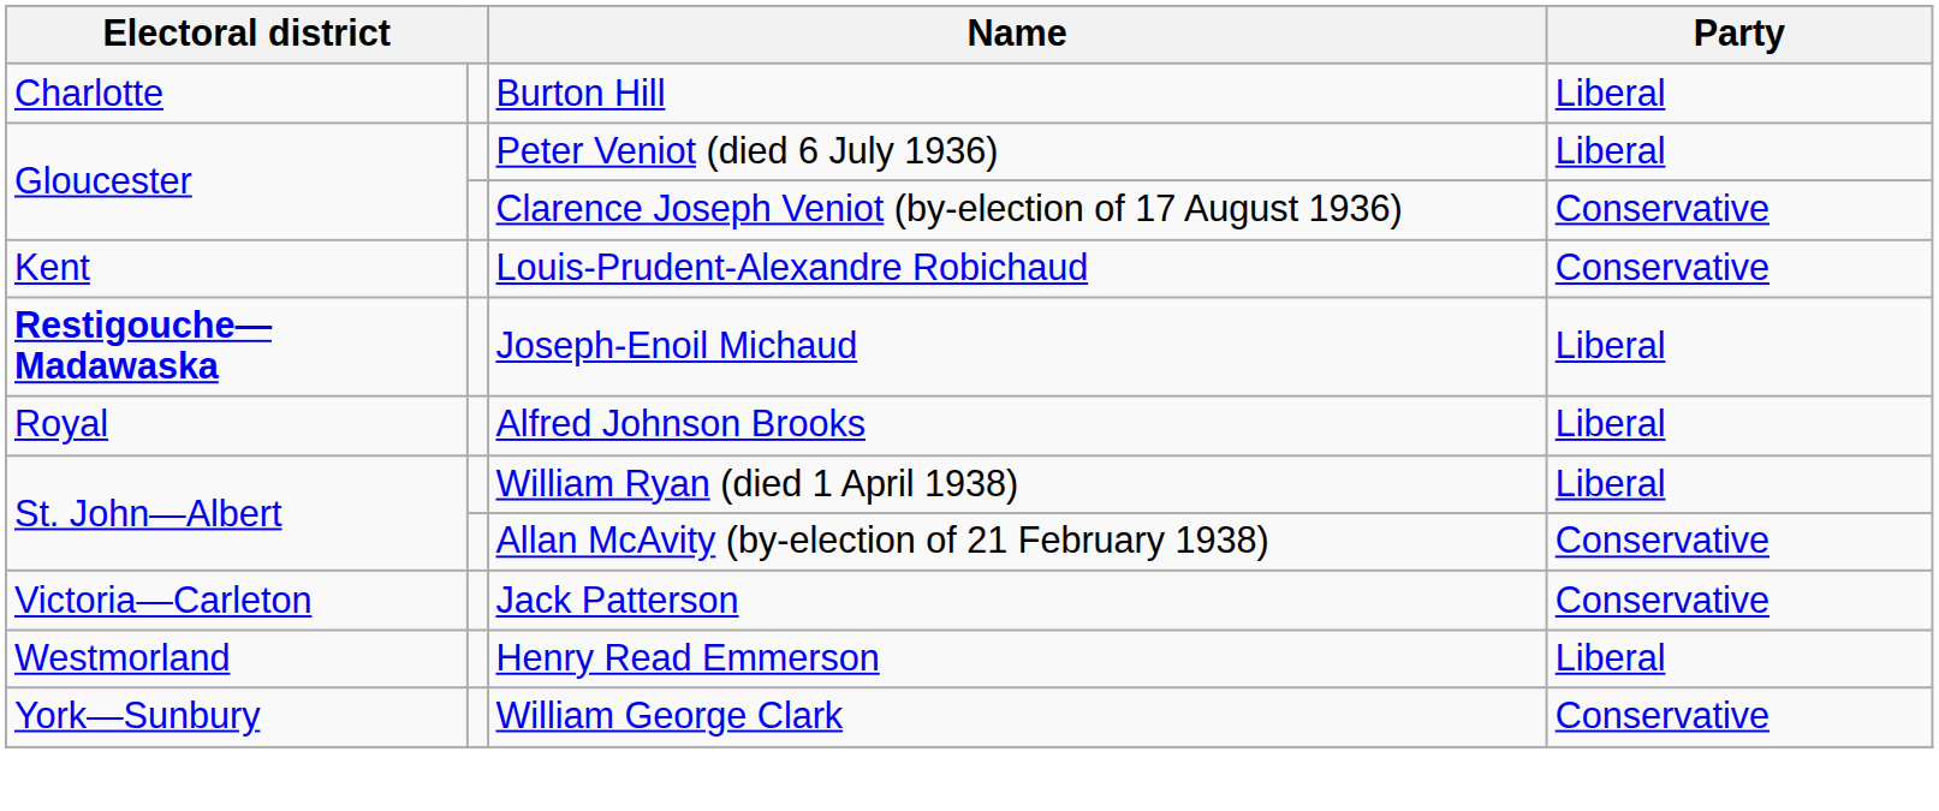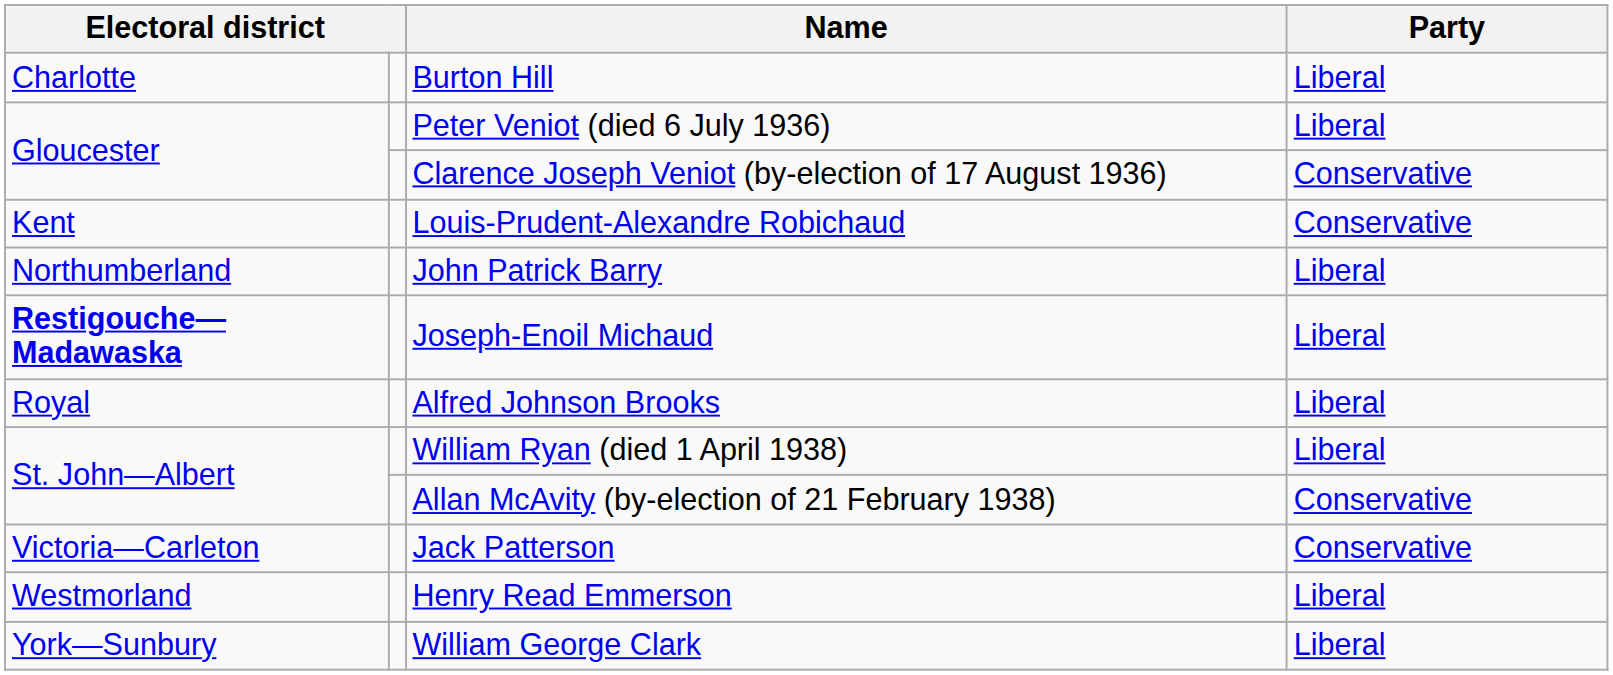+ row: Northumberland | John Patrick Barry | Liberal
William George Clark | Party: Conservative -> Liberal
